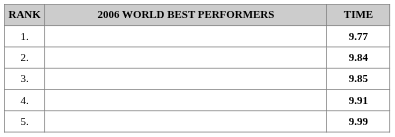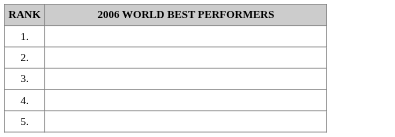- column: TIME | 9.77 | 9.84 | 9.85 | 9.91 | 9.99
